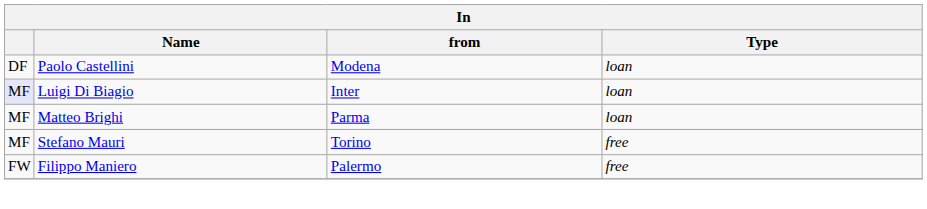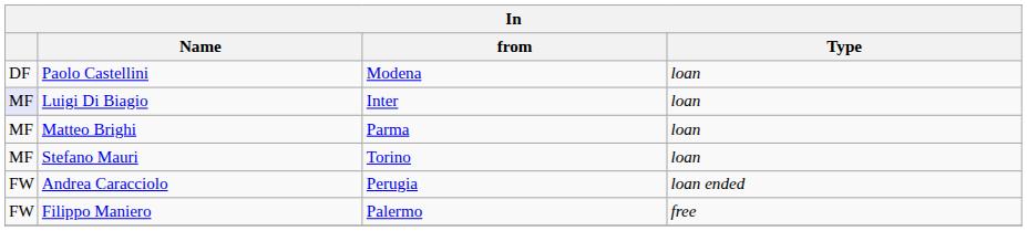Stefano Mauri | Type: free -> loan
+ row: FW | Andrea Caracciolo | Perugia | loan ended
